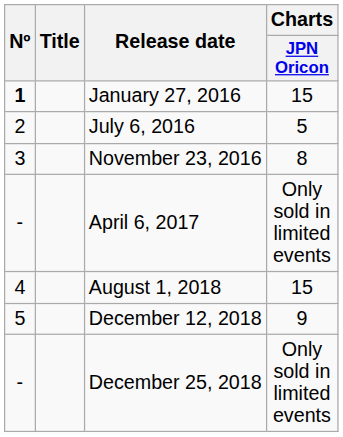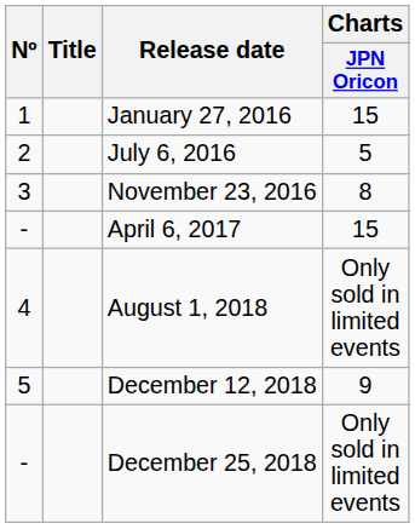January 27, 2016 | Nº: bold -> normal
April 6, 2017 | Charts / JPN Oricon: Only sold in limited events -> 15
August 1, 2018 | Charts / JPN Oricon: 15 -> Only sold in limited events
